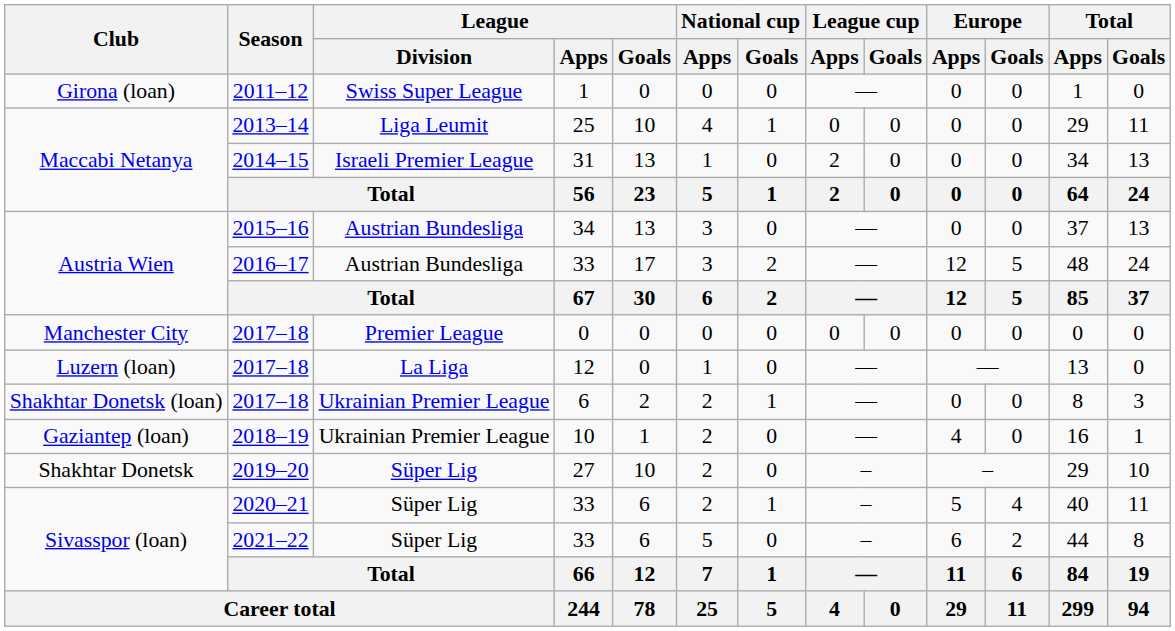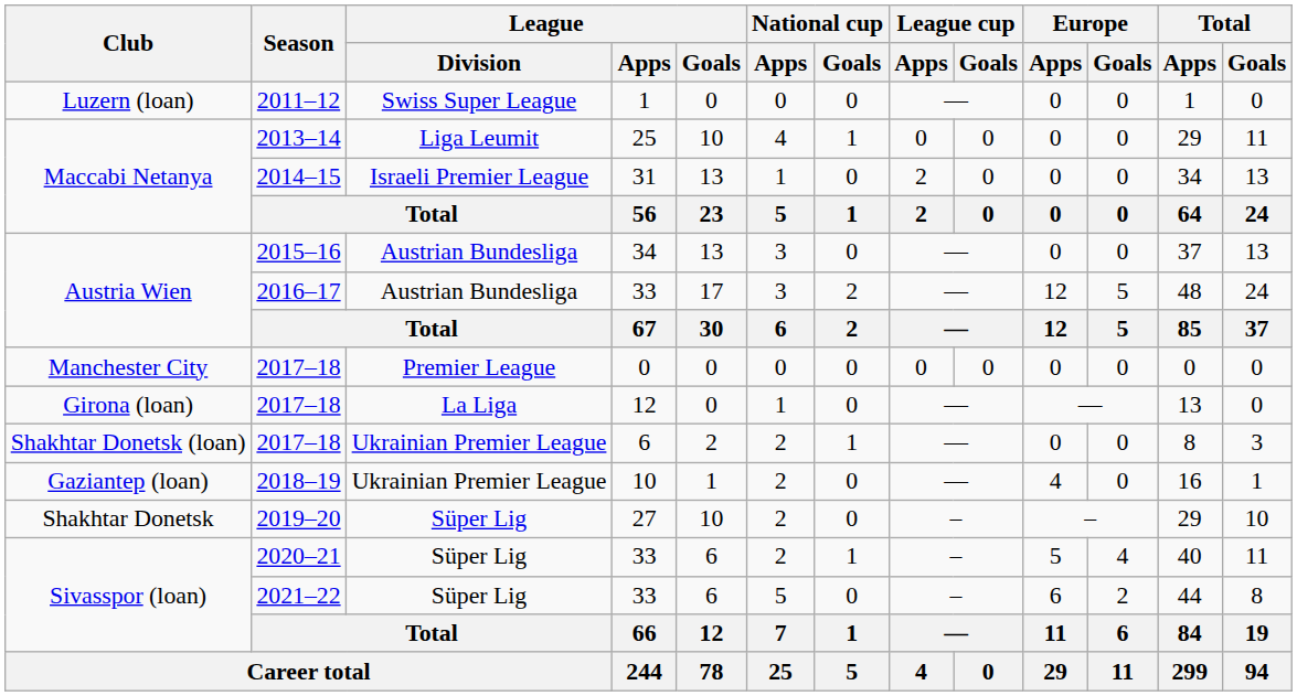2011–12 | Club: Girona (loan) -> Luzern (loan)
2017–18 / 12 | Club: Luzern (loan) -> Girona (loan)
